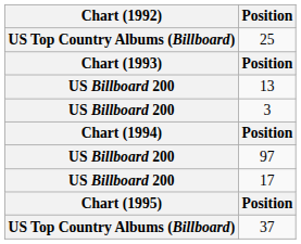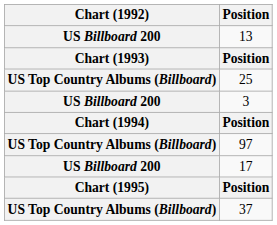rows swapped: 25 <-> 13
97 | Chart (1992): US Billboard 200 -> US Top Country Albums (Billboard)
